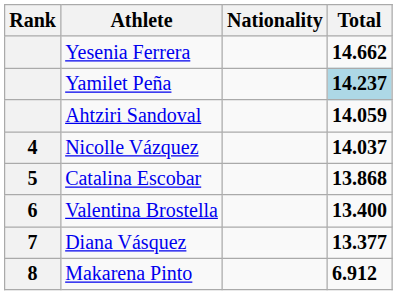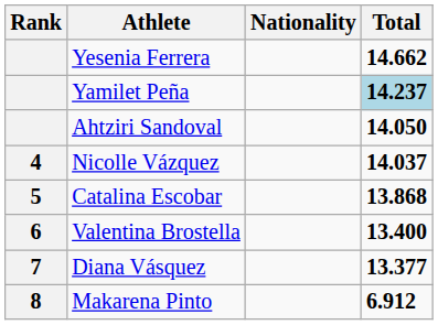Ahtziri Sandoval | Total: 14.059 -> 14.050
